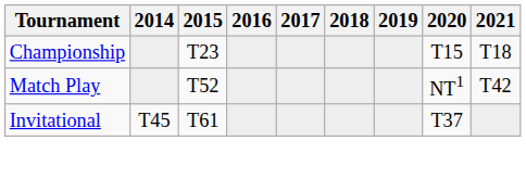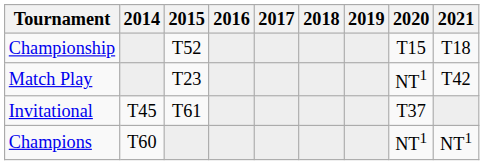Championship | 2015: T23 -> T52
Match Play | 2015: T52 -> T23
+ row: Champions | T60 | NT1 | NT1
